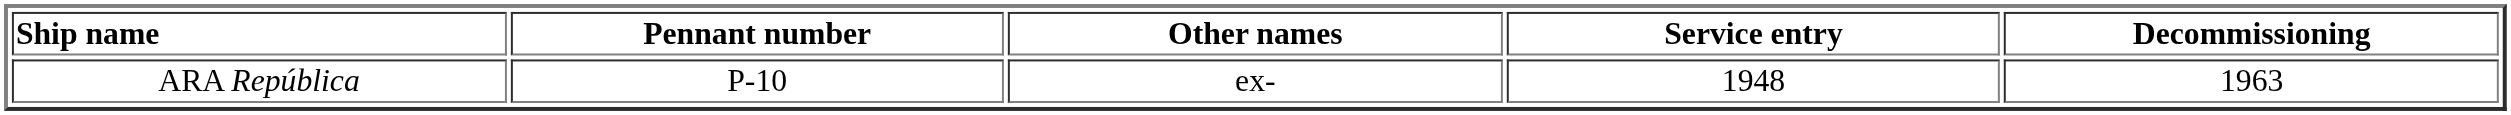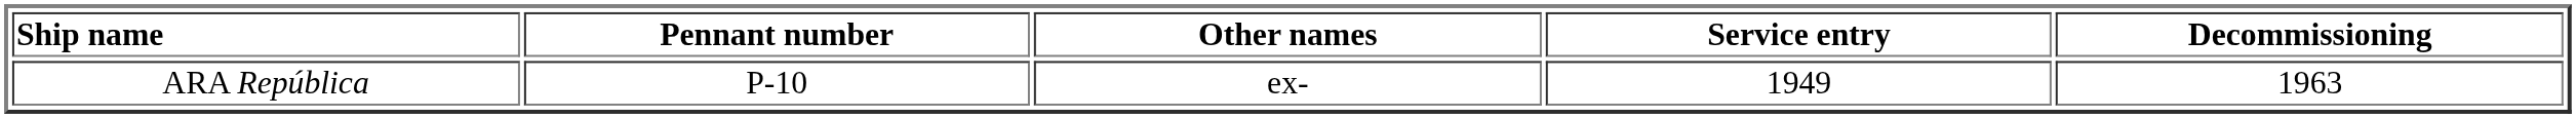ARA República | Service entry: 1948 -> 1949
